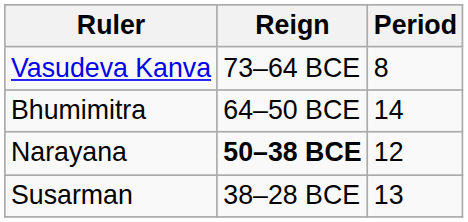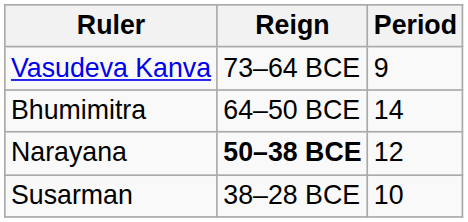Vasudeva Kanva | Period: 8 -> 9
Susarman | Period: 13 -> 10
